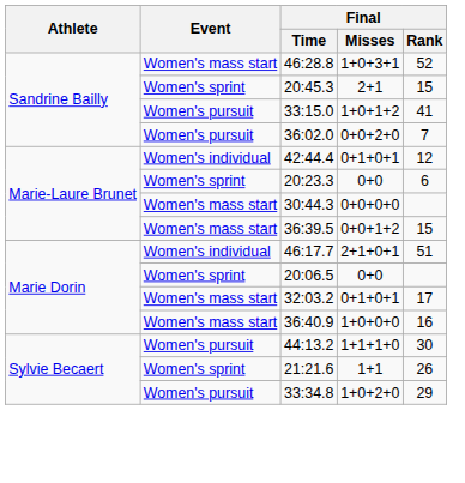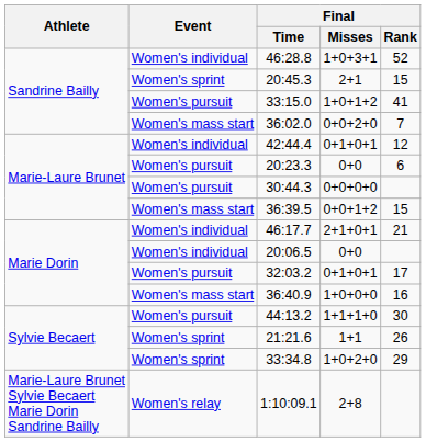46:28.8 | Event: Women's mass start -> Women's individual
36:02.0 | Event: Women's pursuit -> Women's mass start
20:23.3 | Event: Women's sprint -> Women's pursuit
30:44.3 | Event: Women's mass start -> Women's pursuit
46:17.7 | Final / Rank: 51 -> 21
20:06.5 | Event: Women's sprint -> Women's individual
32:03.2 | Event: Women's mass start -> Women's pursuit
33:34.8 | Event: Women's pursuit -> Women's sprint
+ row: Marie-Laure Brunet Sylvie Becaert Marie Dorin Sandrine Bailly | Women's relay | 1:10:09.1 | 2+8
